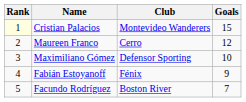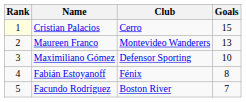Cristian Palacios | Club: Montevideo Wanderers -> Cerro
Maureen Franco | Club: Cerro -> Montevideo Wanderers
Maureen Franco | Goals: 12 -> 13
Fabián Estoyanoff | Goals: 9 -> 8
